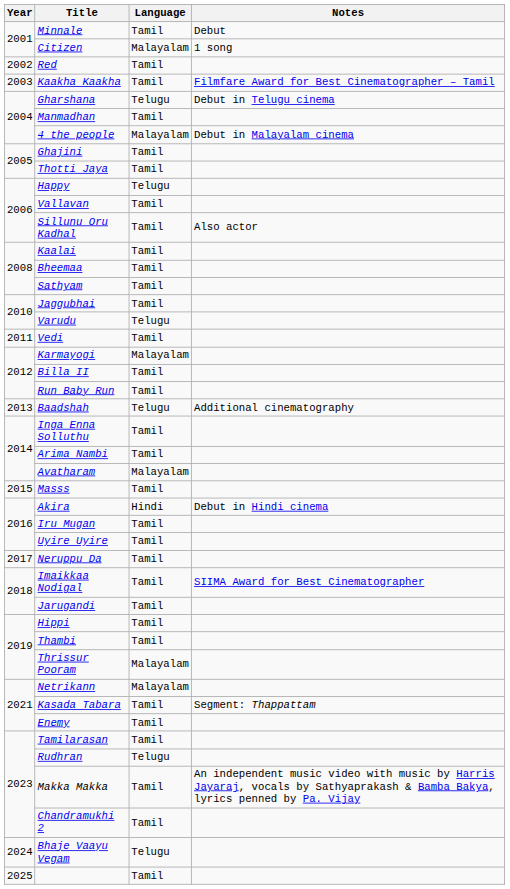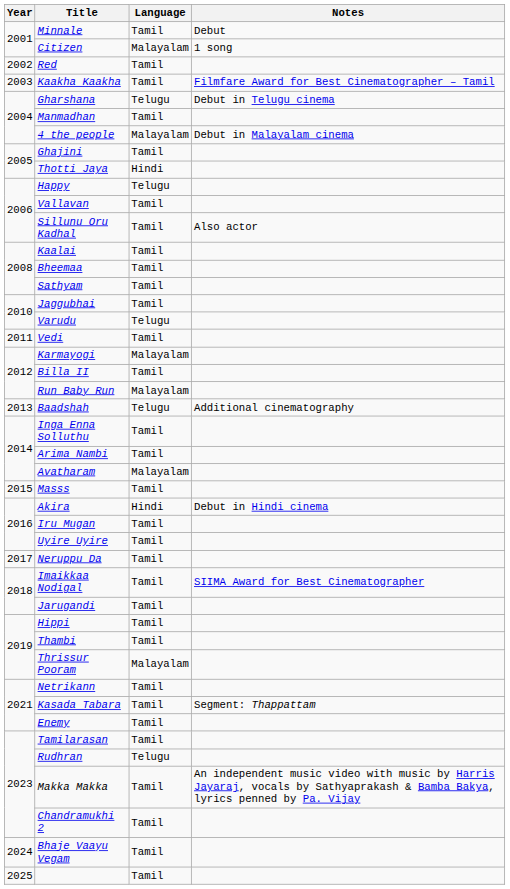Thotti Jaya | Language: Tamil -> Hindi
Run Baby Run | Language: Tamil -> Malayalam
Netrikann | Language: Malayalam -> Tamil
Bhaje Vaayu Vegam | Language: Telugu -> Tamil
